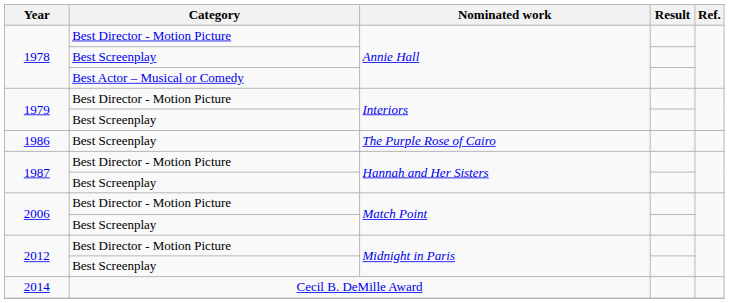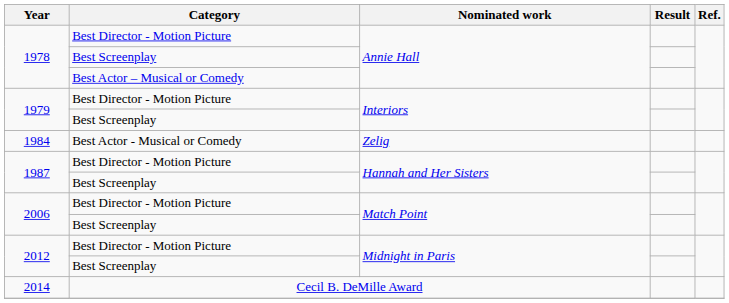+ row: 1984 | Best Actor - Musical or Comedy | Zelig
- row: 1986 | Best Screenplay | The Purple Rose of Cairo
